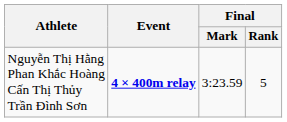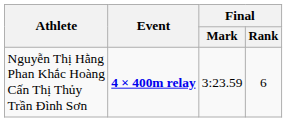Nguyễn Thị Hằng Phan Khắc Hoàng Cấn Thị Thủy Trần Đình Sơn | Final / Rank: 5 -> 6
